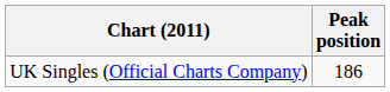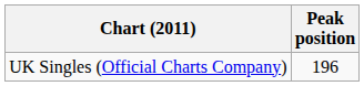UK Singles (Official Charts Company) | Peak position: 186 -> 196
